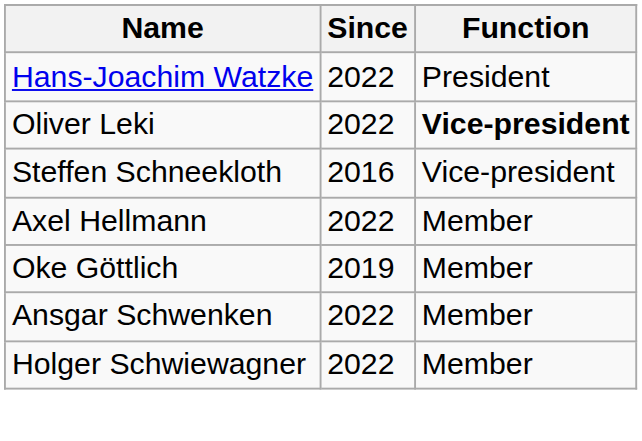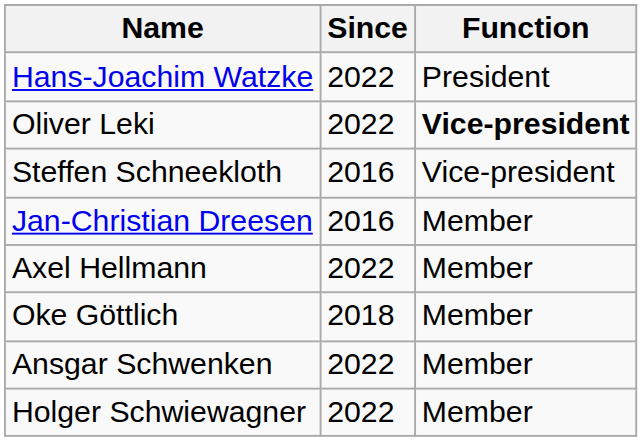+ row: Jan-Christian Dreesen | 2016 | Member
Oke Göttlich | Since: 2019 -> 2018
